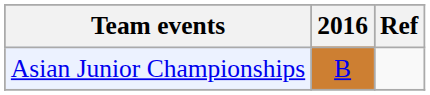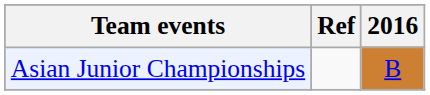columns swapped: 2016 <-> Ref
